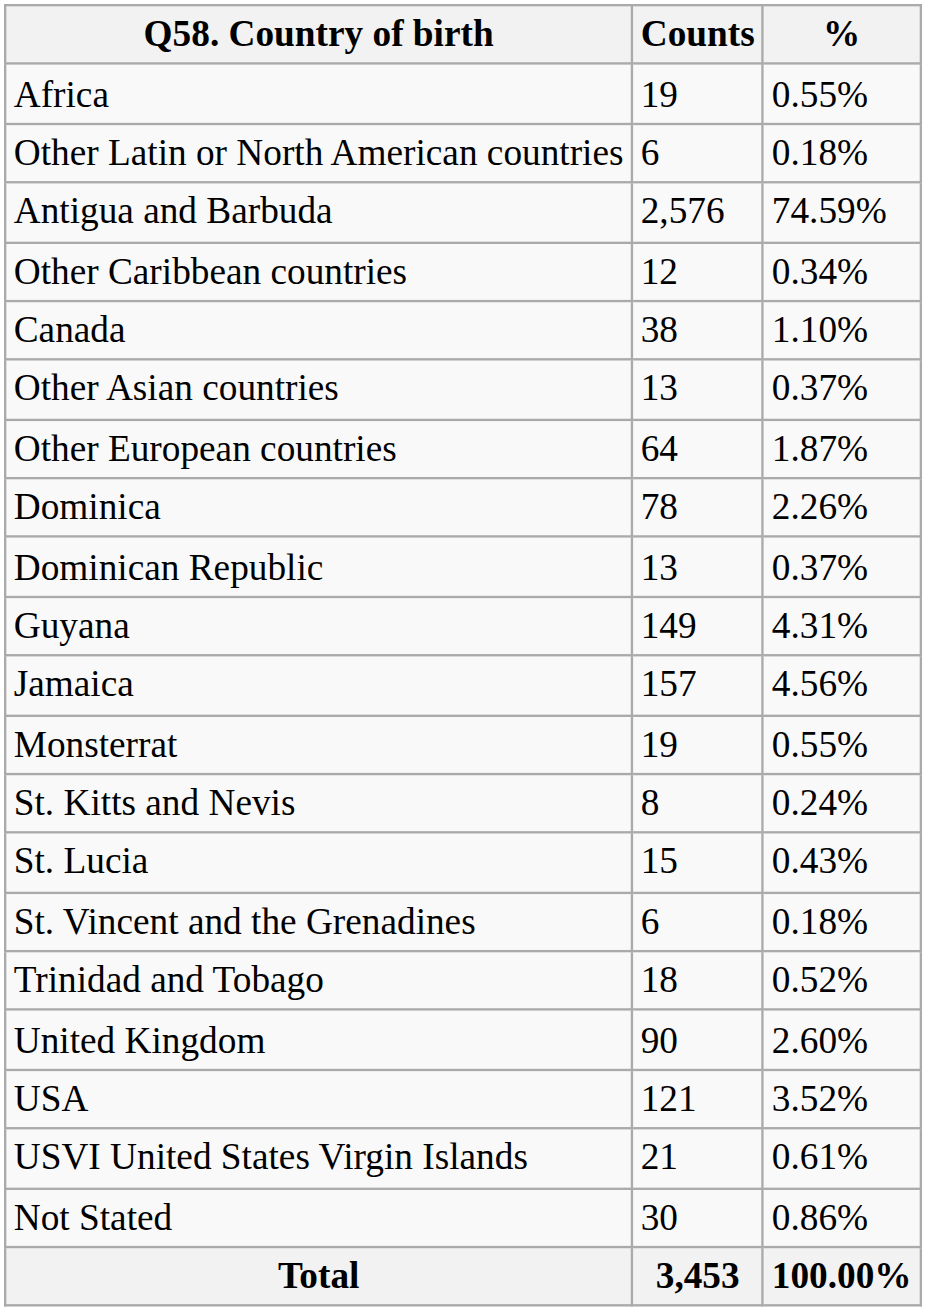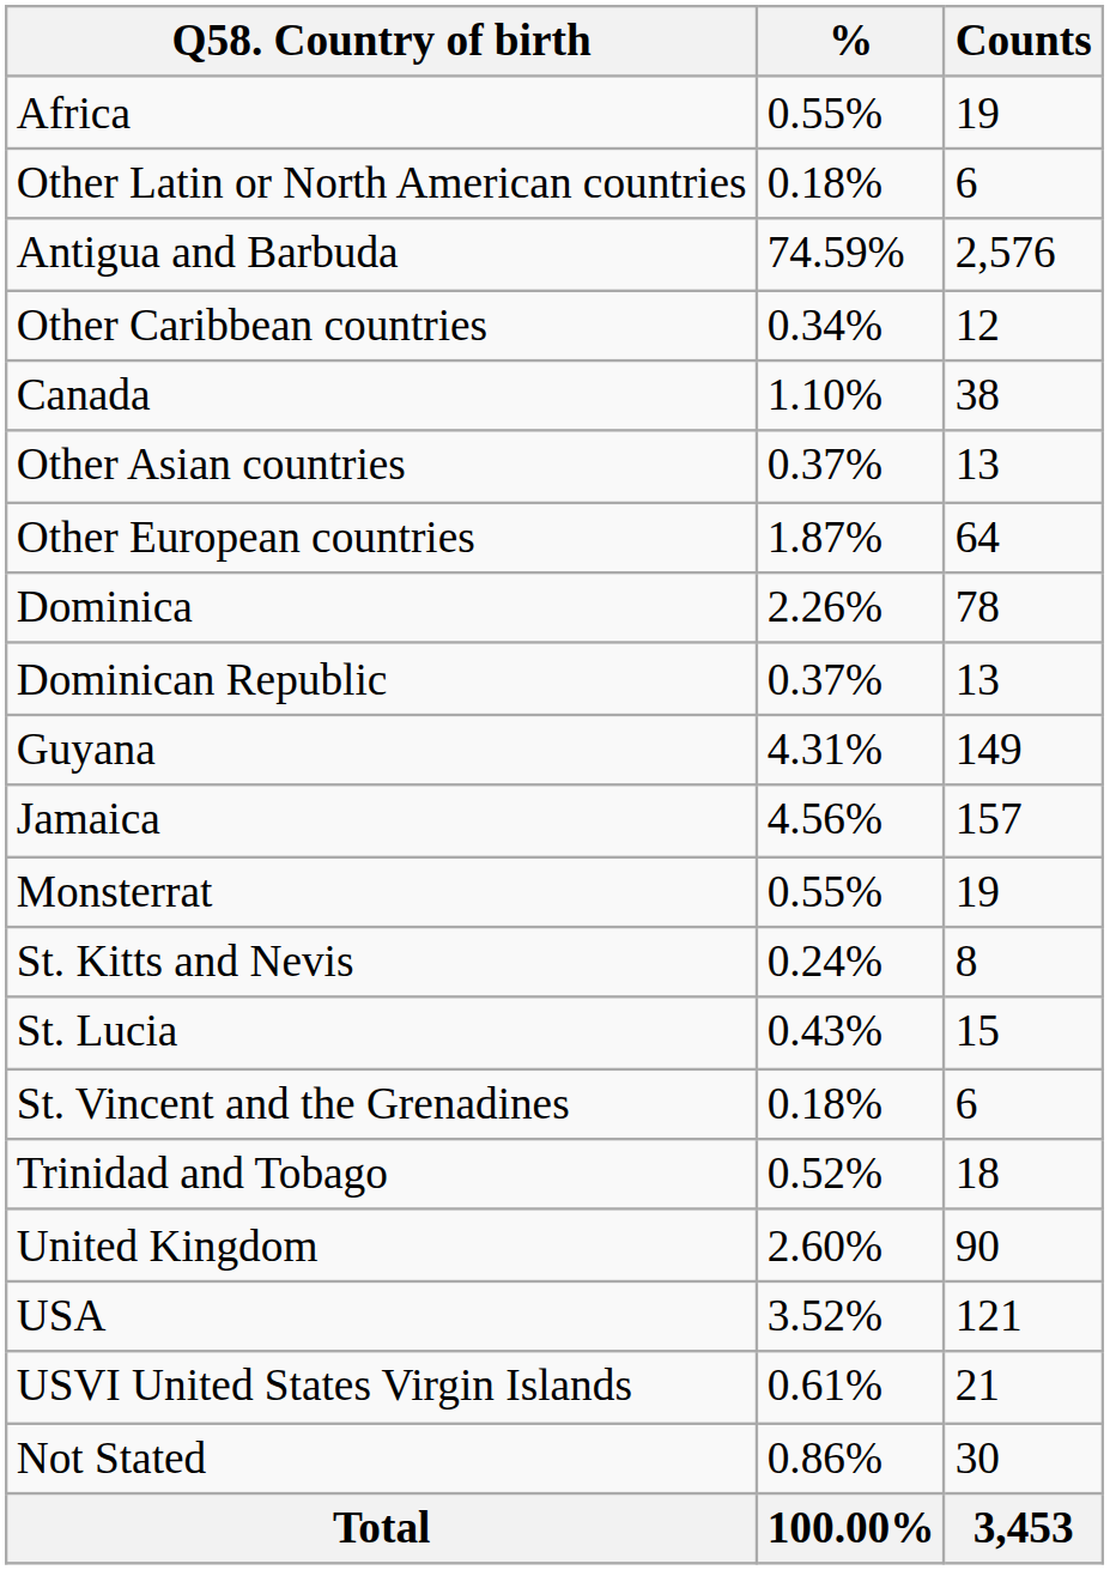columns swapped: Counts <-> %
